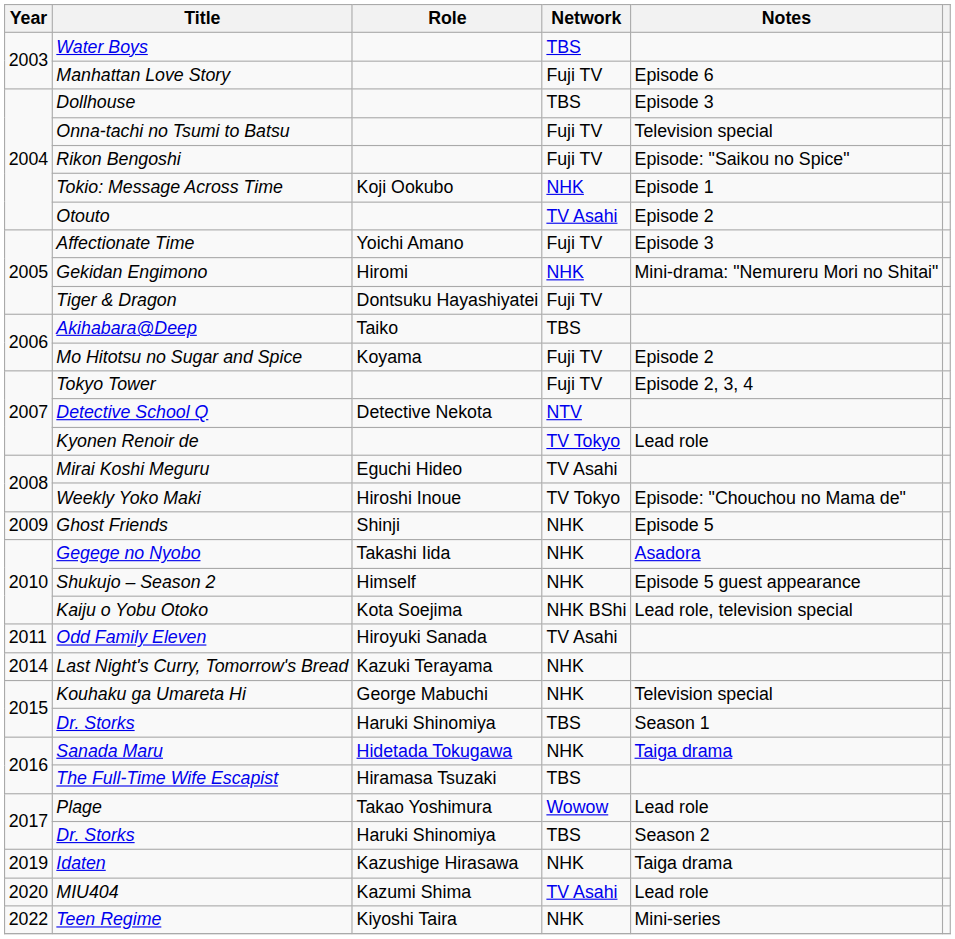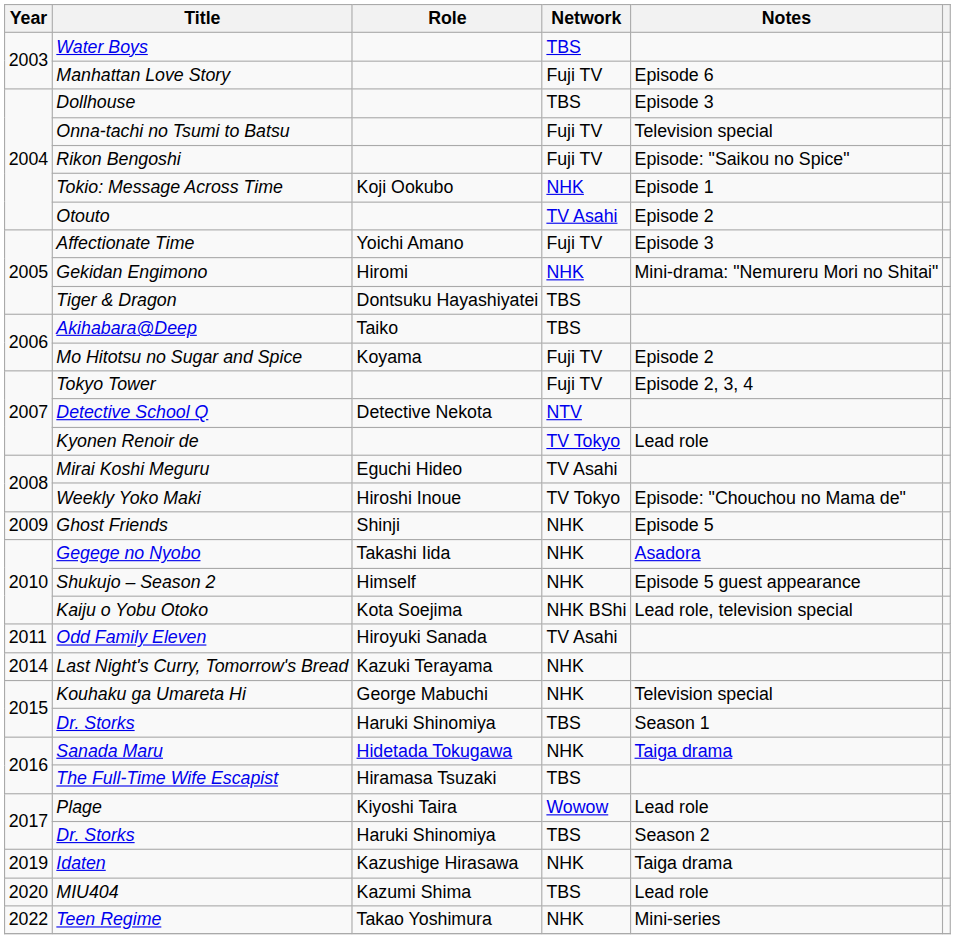Tiger & Dragon | Network: Fuji TV -> TBS
Plage | Role: Takao Yoshimura -> Kiyoshi Taira
MIU404 | Network: TV Asahi -> TBS
Teen Regime | Role: Kiyoshi Taira -> Takao Yoshimura
